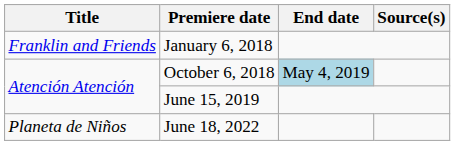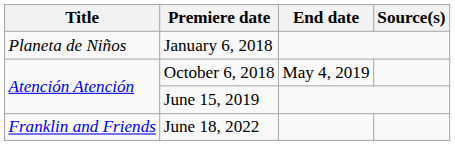January 6, 2018 | Title: Franklin and Friends -> Planeta de Niños
October 6, 2018 | End date: lightblue background -> no background
June 18, 2022 | Title: Planeta de Niños -> Franklin and Friends
